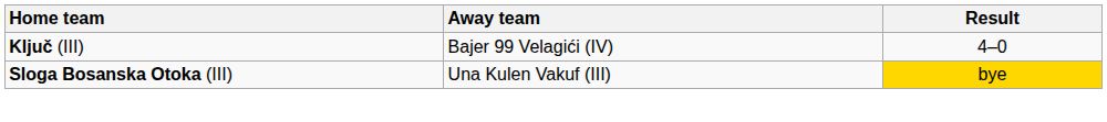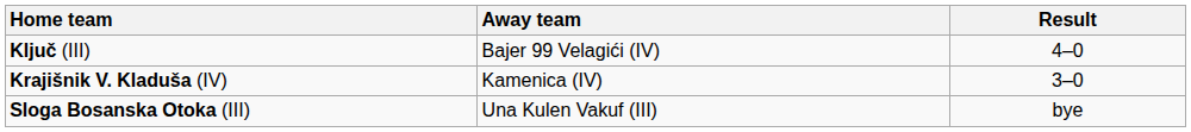+ row: Krajišnik V. Kladuša (IV) | Kamenica (IV) | 3–0
Sloga Bosanska Otoka (III) | Result: gold background -> no background
